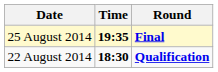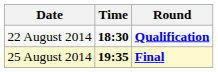rows swapped: 22 August 2014 <-> 25 August 2014
